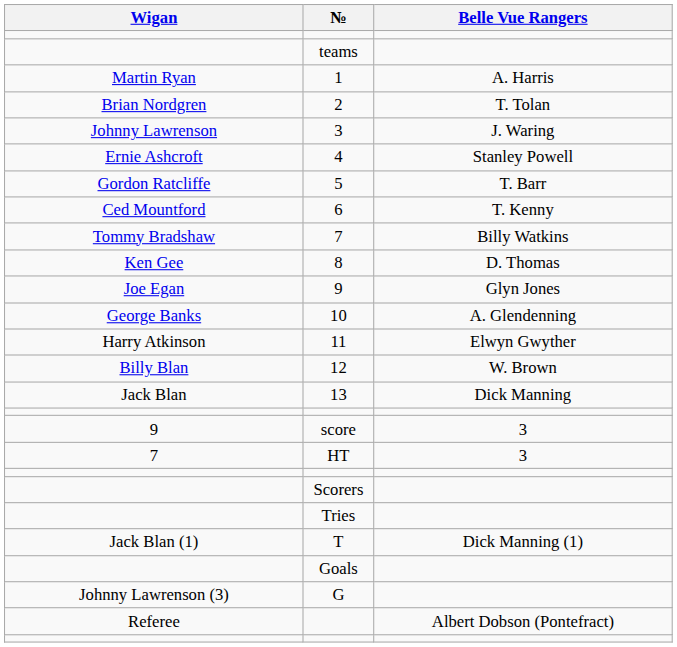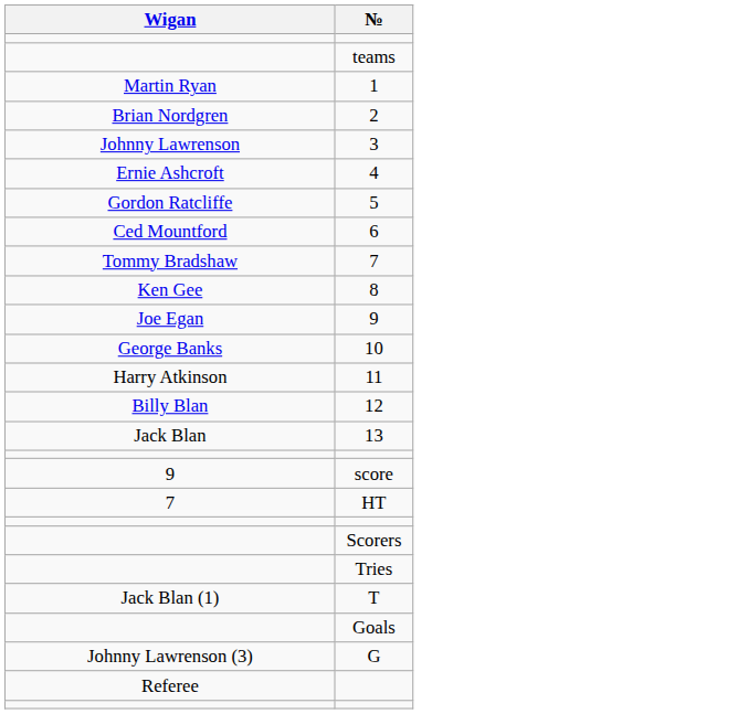- column: Belle Vue Rangers | A. Harris | T. Tolan | J. Waring | Stanley Powell | T. Barr | T. Kenny | Billy Watkins | D. Thomas | Glyn Jones | A. Glendenning | Elwyn Gwyther | W. Brown | Dick Manning | 3 | 3 | Dick Manning (1) | Albert Dobson (Pontefract)
